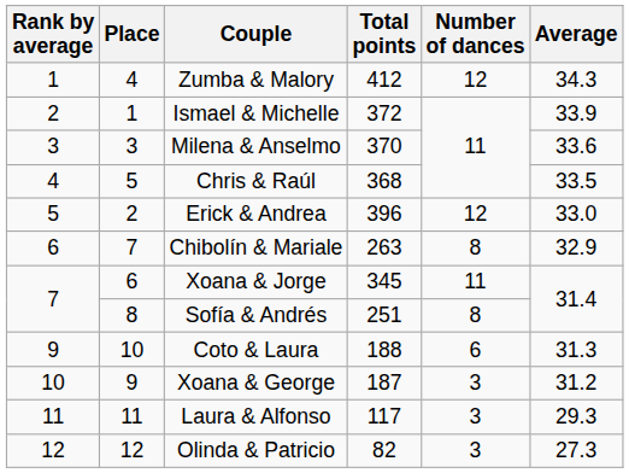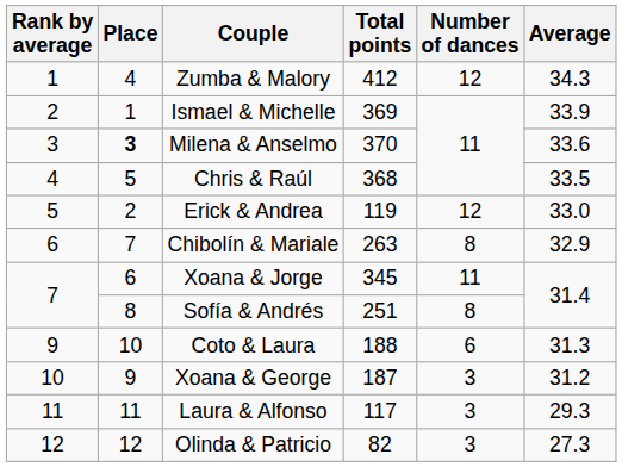Ismael & Michelle | Total points: 372 -> 369
Milena & Anselmo | Place: normal -> bold
Erick & Andrea | Total points: 396 -> 119
